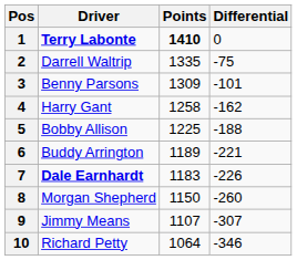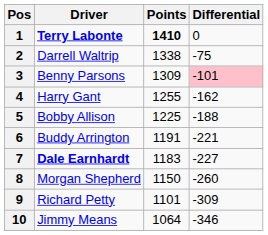2 | Points: 1335 -> 1338
3 | Differential: no background -> pink background
4 | Points: 1258 -> 1255
6 | Points: 1189 -> 1191
7 | Differential: -226 -> -227
9 | Driver: Jimmy Means -> Richard Petty
9 | Points: 1107 -> 1101
9 | Differential: -307 -> -309
10 | Driver: Richard Petty -> Jimmy Means
